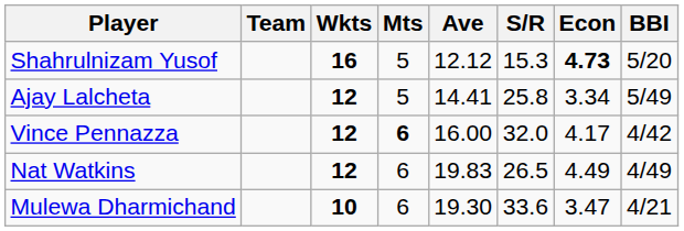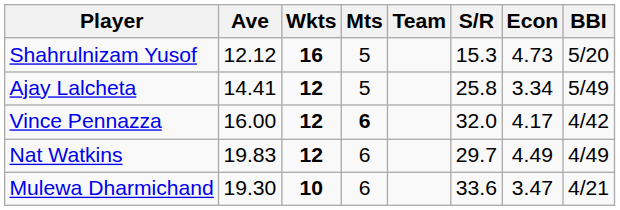columns swapped: Team <-> Ave
Shahrulnizam Yusof | Econ: bold -> normal
Nat Watkins | S/R: 26.5 -> 29.7
